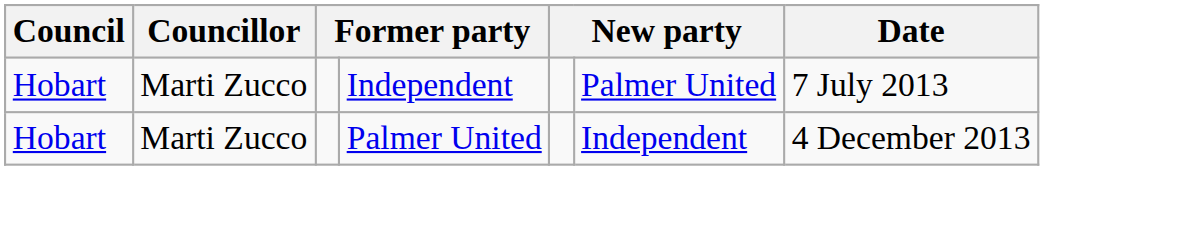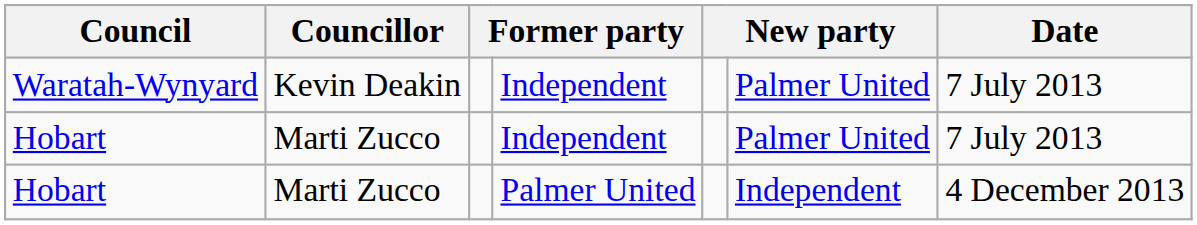+ row: Waratah-Wynyard | Kevin Deakin | Independent | Palmer United | 7 July 2013
